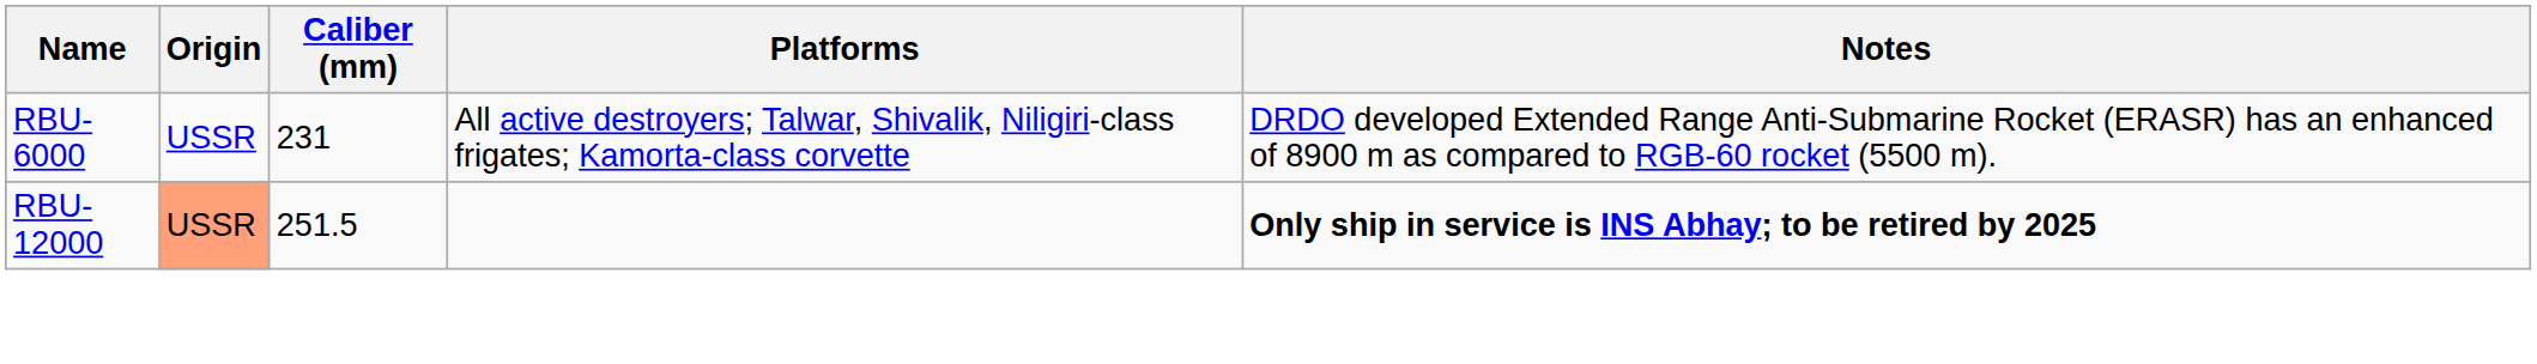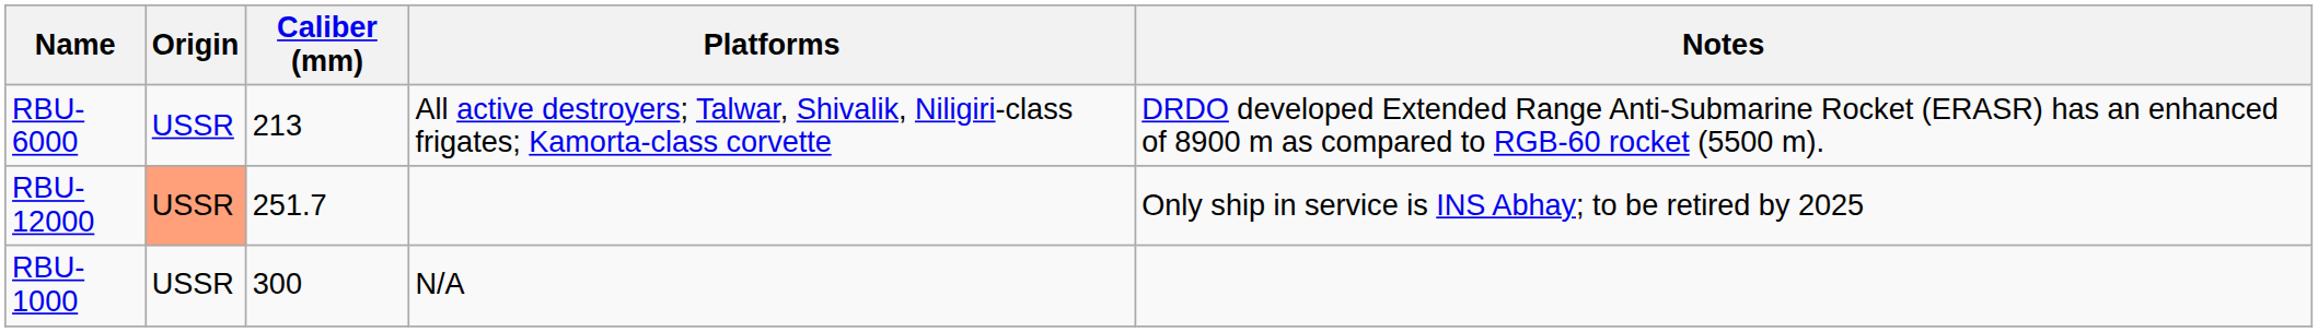RBU-6000 | Caliber (mm): 231 -> 213
RBU-12000 | Caliber (mm): 251.5 -> 251.7
RBU-12000 | Notes: bold -> normal
+ row: RBU-1000 | USSR | 300 | N/A
